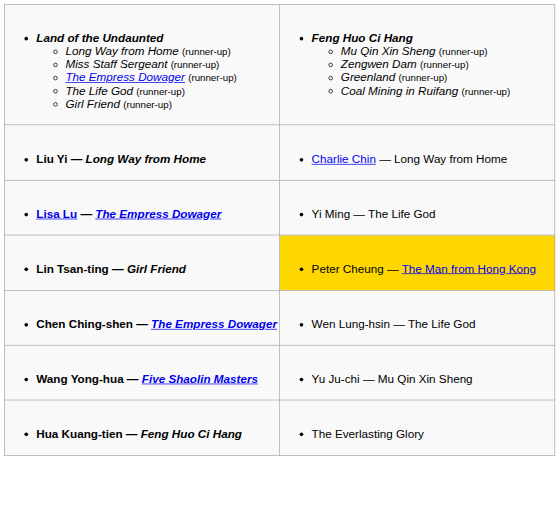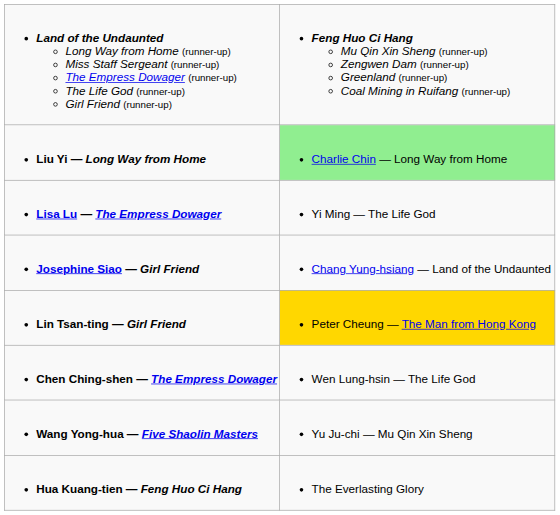Liu Yi — Long Way from Home | column 2: no background -> lightgreen background
+ row: Josephine Siao — Girl Friend | Chang Yung-hsiang — Land of the Undaunted
